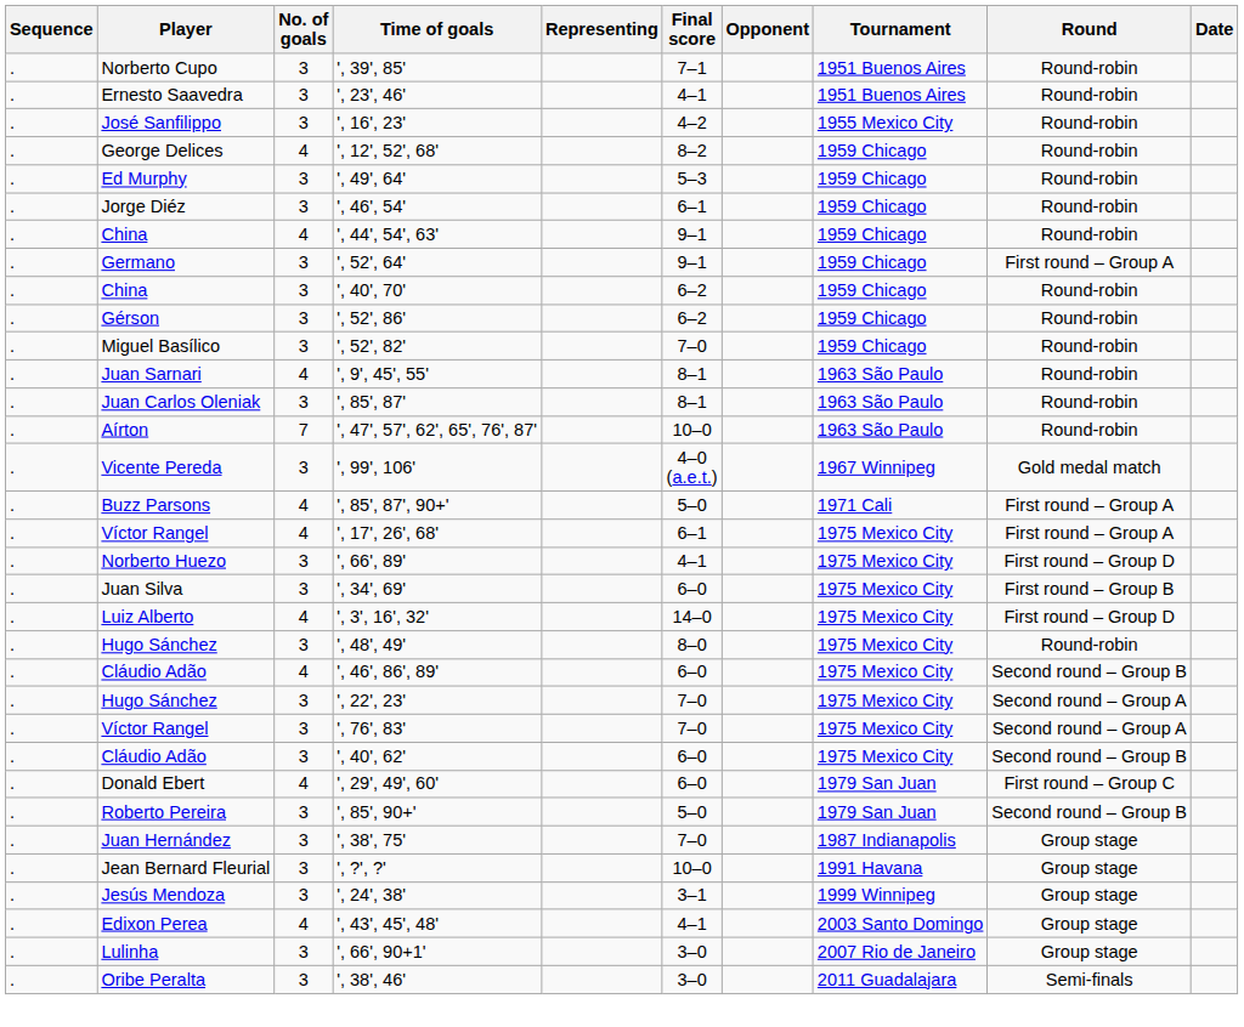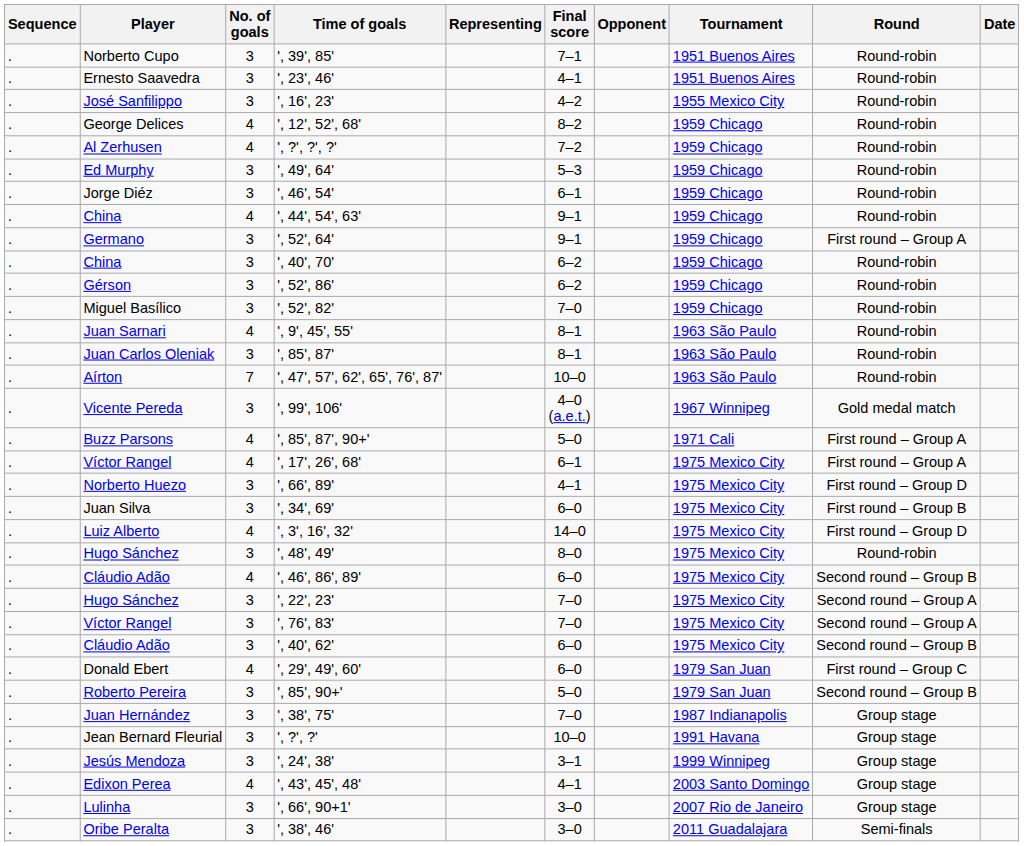+ row: . | Al Zerhusen | 4 | ', ?', ?', ?' | 7–2 | 1959 Chicago | Round-robin
